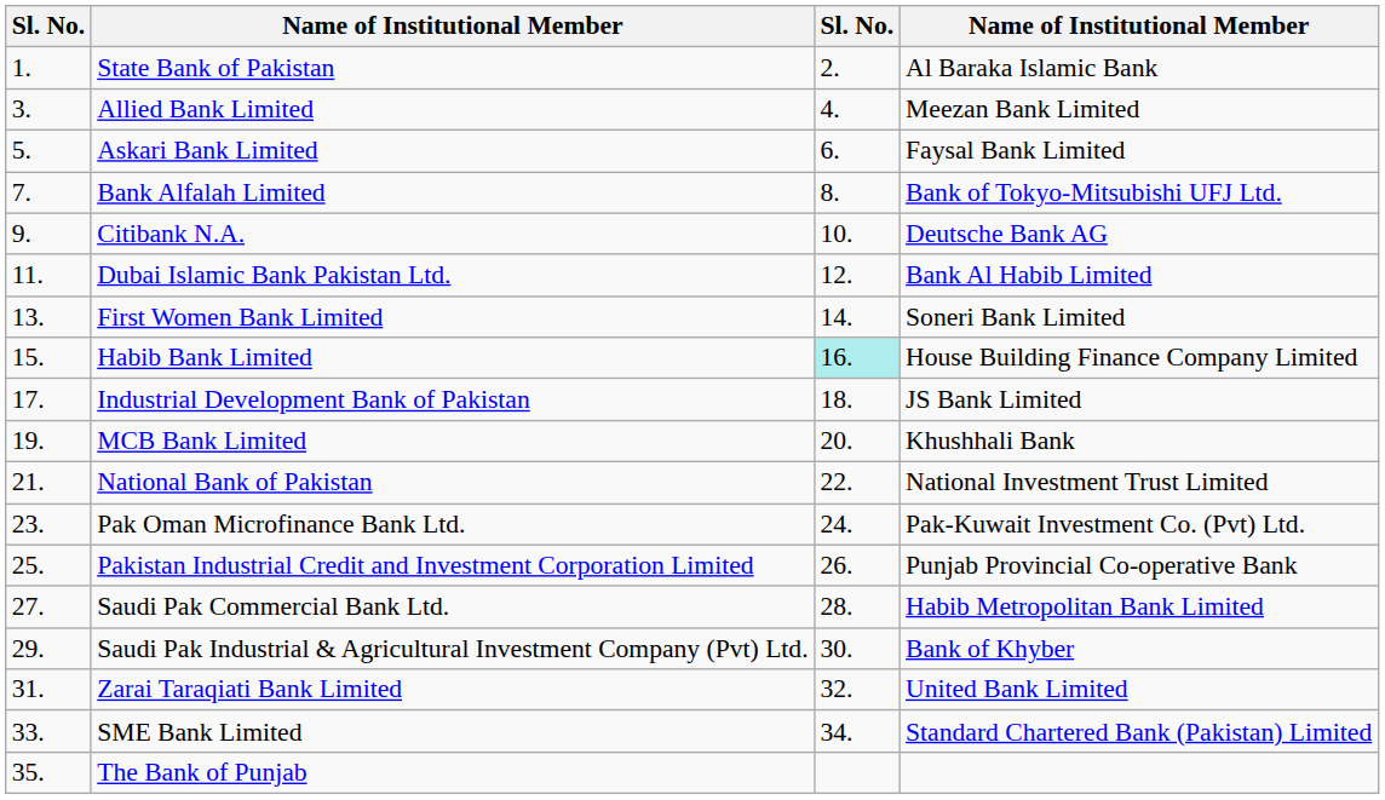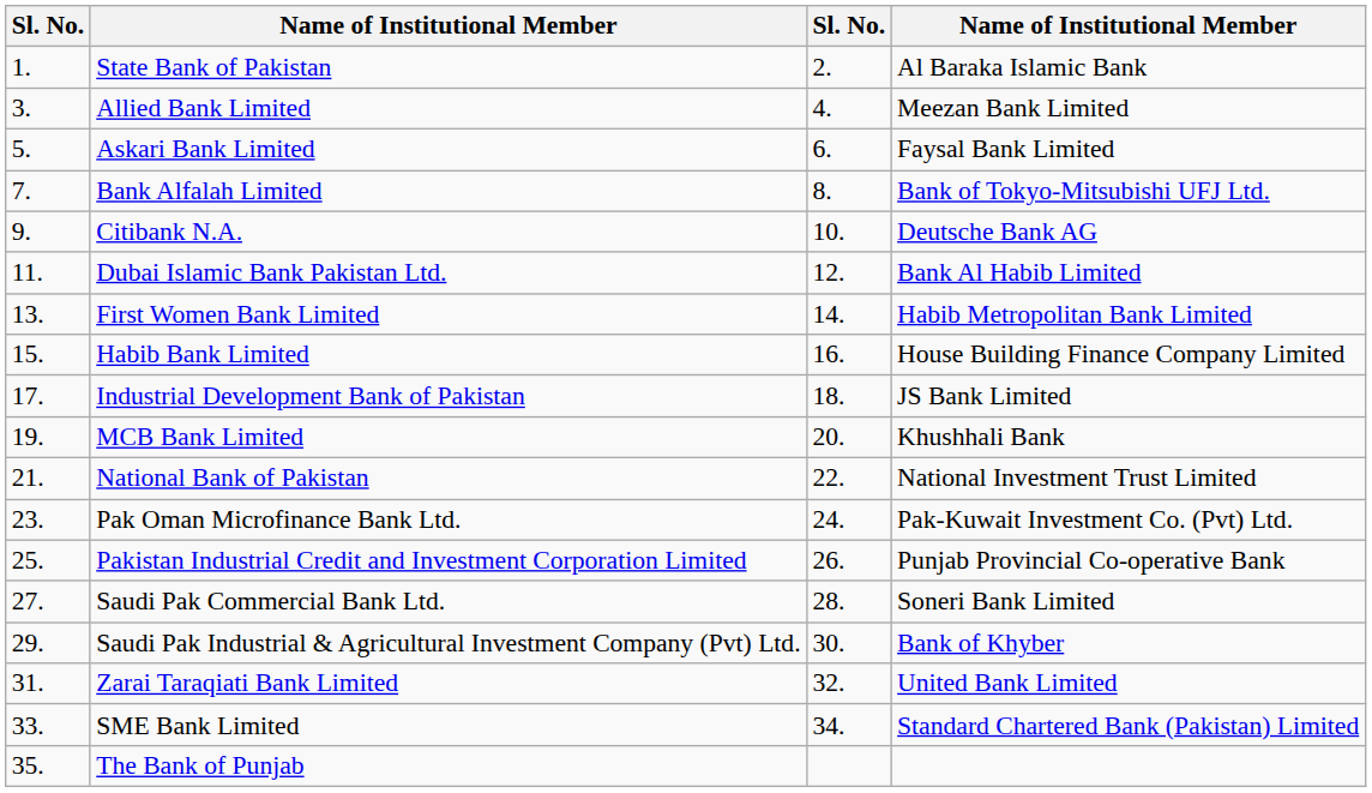First Women Bank Limited | column 4: Soneri Bank Limited -> Habib Metropolitan Bank Limited
Habib Bank Limited | column 3: paleturquoise background -> no background
Saudi Pak Commercial Bank Ltd. | column 4: Habib Metropolitan Bank Limited -> Soneri Bank Limited
